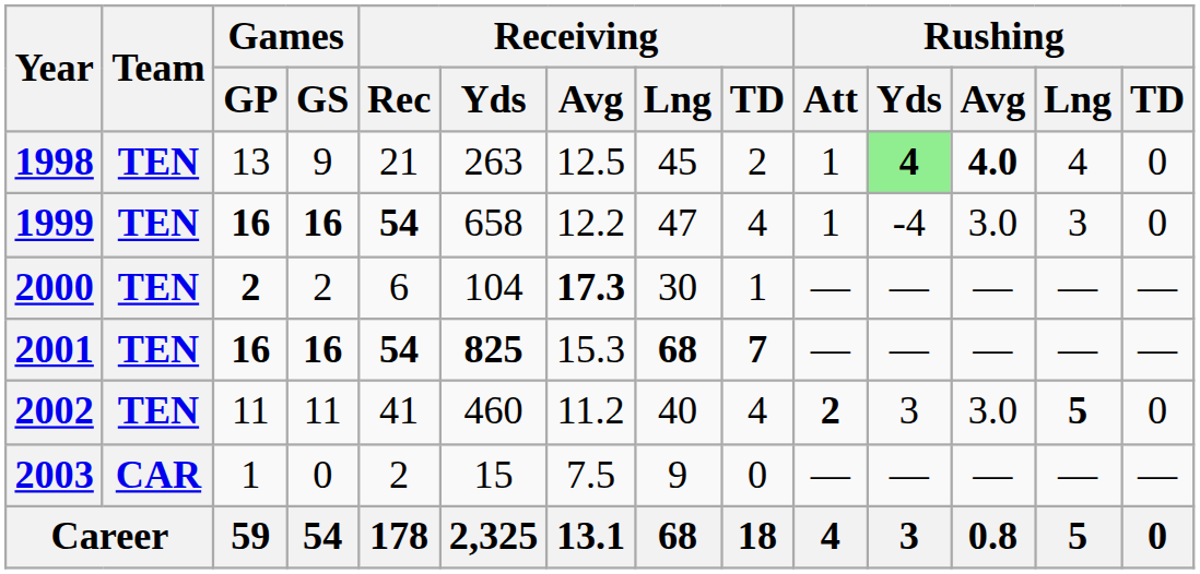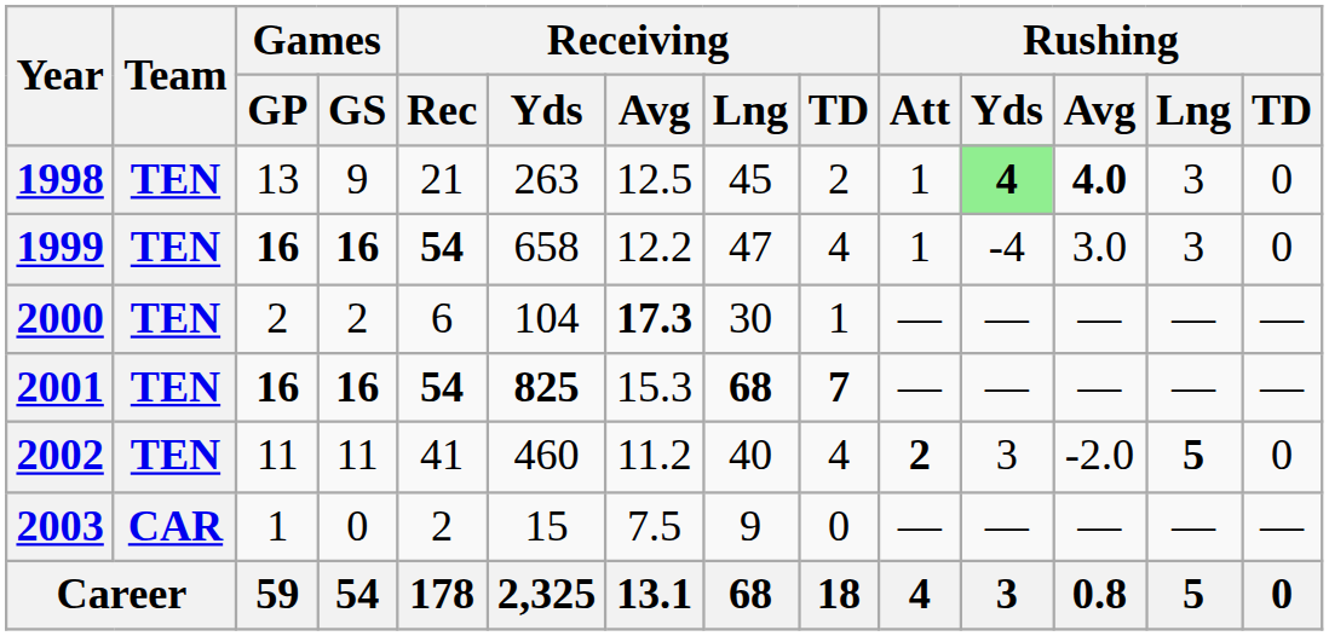1998 | Rushing / Lng: 4 -> 3
2000 | Games / GP: bold -> normal
2002 | Rushing / Avg: 3.0 -> -2.0
